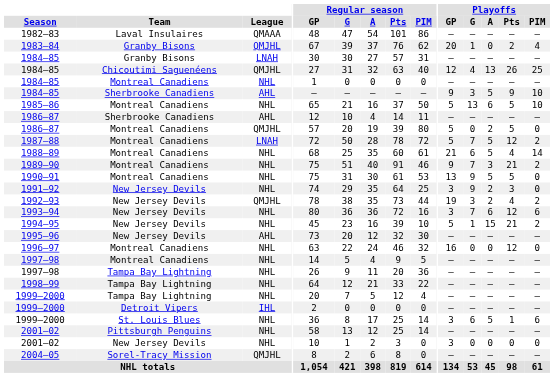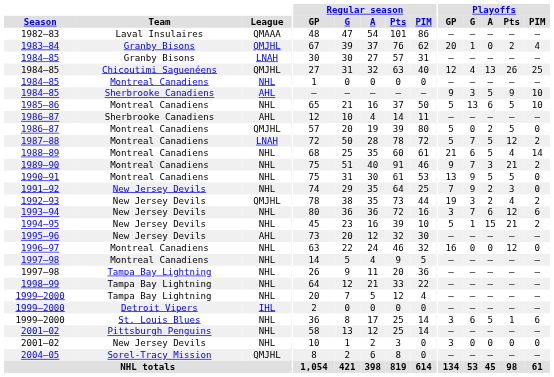1991–92 | Playoffs / GP: 3 -> 7
